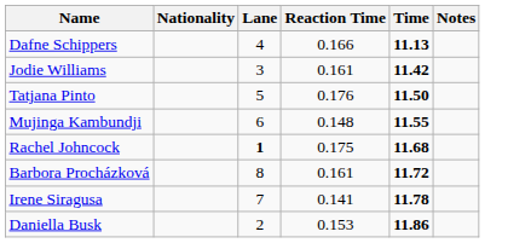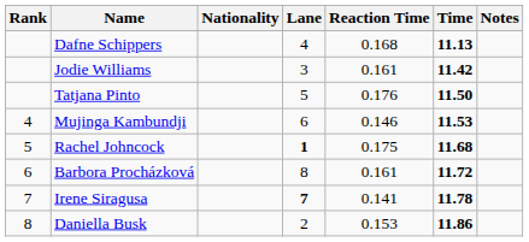+ column: Rank | 4 | 5 | 6 | 7 | 8
Dafne Schippers | Reaction Time: 0.166 -> 0.168
Mujinga Kambundji | Reaction Time: 0.148 -> 0.146
Mujinga Kambundji | Time: 11.55 -> 11.53
Irene Siragusa | Lane: normal -> bold
